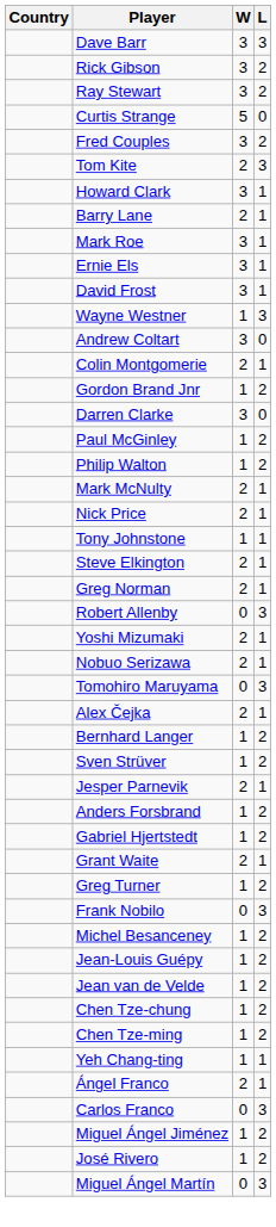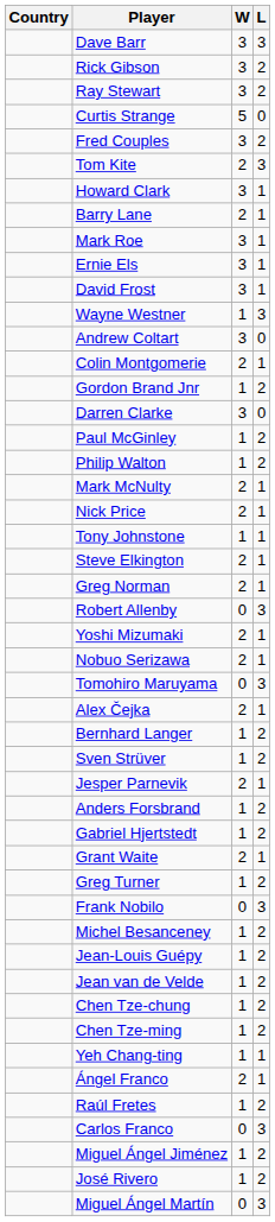+ row: Raúl Fretes | 1 | 2
